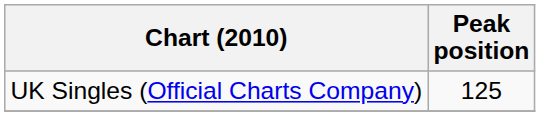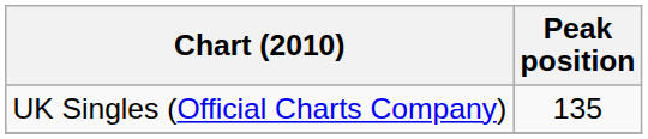UK Singles (Official Charts Company) | Peak position: 125 -> 135
